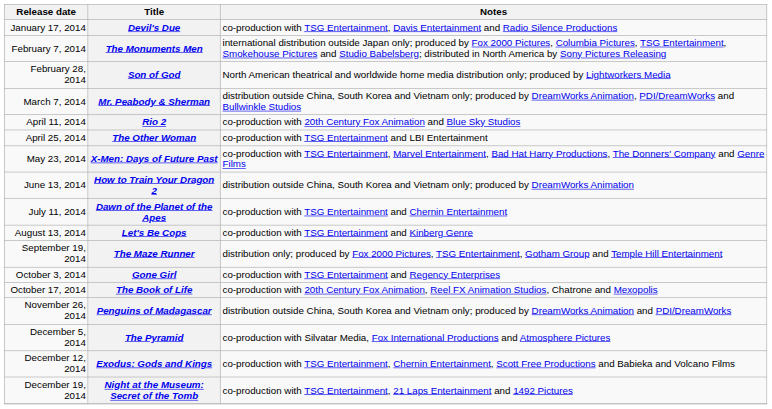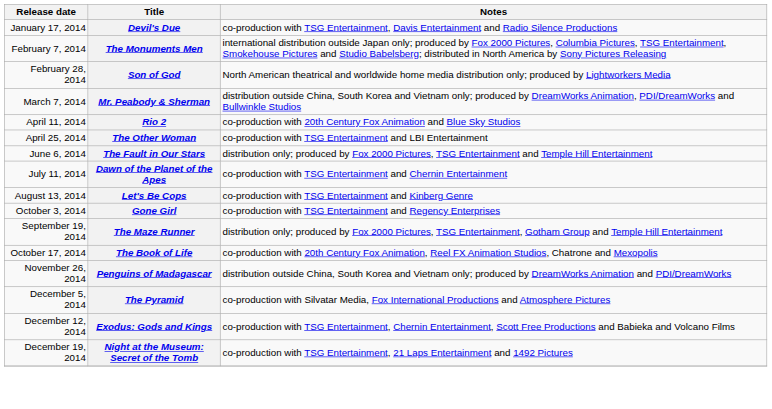- row: May 23, 2014 | X-Men: Days of Future Past | co-production with TSG Entertainment, Marvel Entertainment, Bad Hat Harry Productions, The Donners' Company and Genre Films
+ row: June 6, 2014 | The Fault in Our Stars | distribution only; produced by Fox 2000 Pictures, TSG Entertainment and Temple Hill Entertainment
- row: June 13, 2014 | How to Train Your Dragon 2 | distribution outside China, South Korea and Vietnam only; produced by DreamWorks Animation
rows swapped: The Maze Runner <-> Gone Girl
